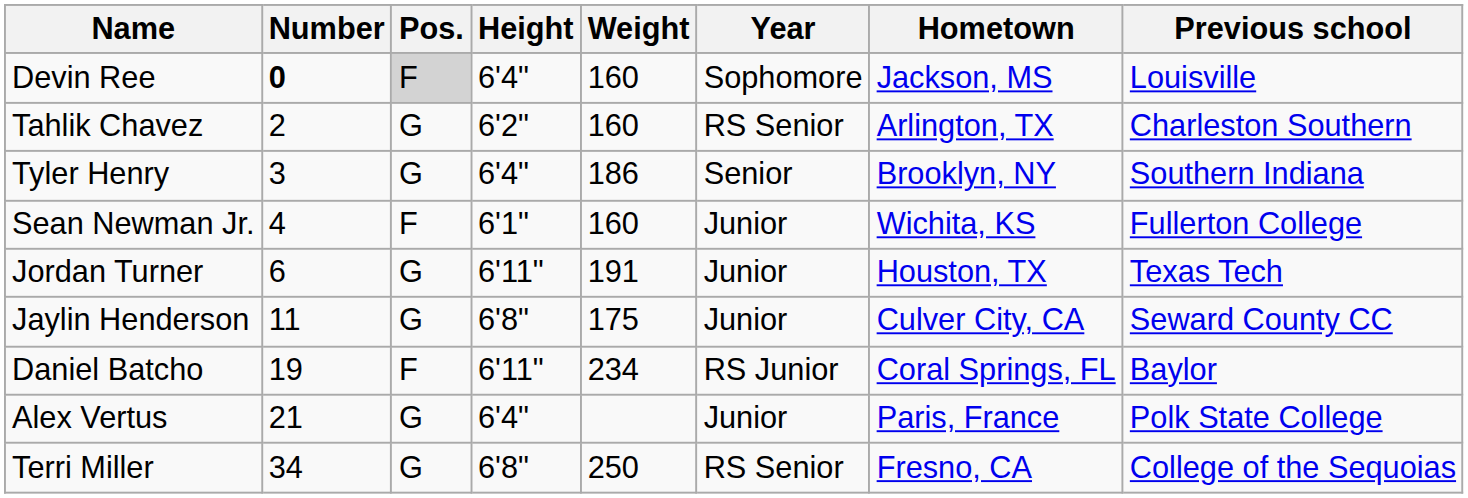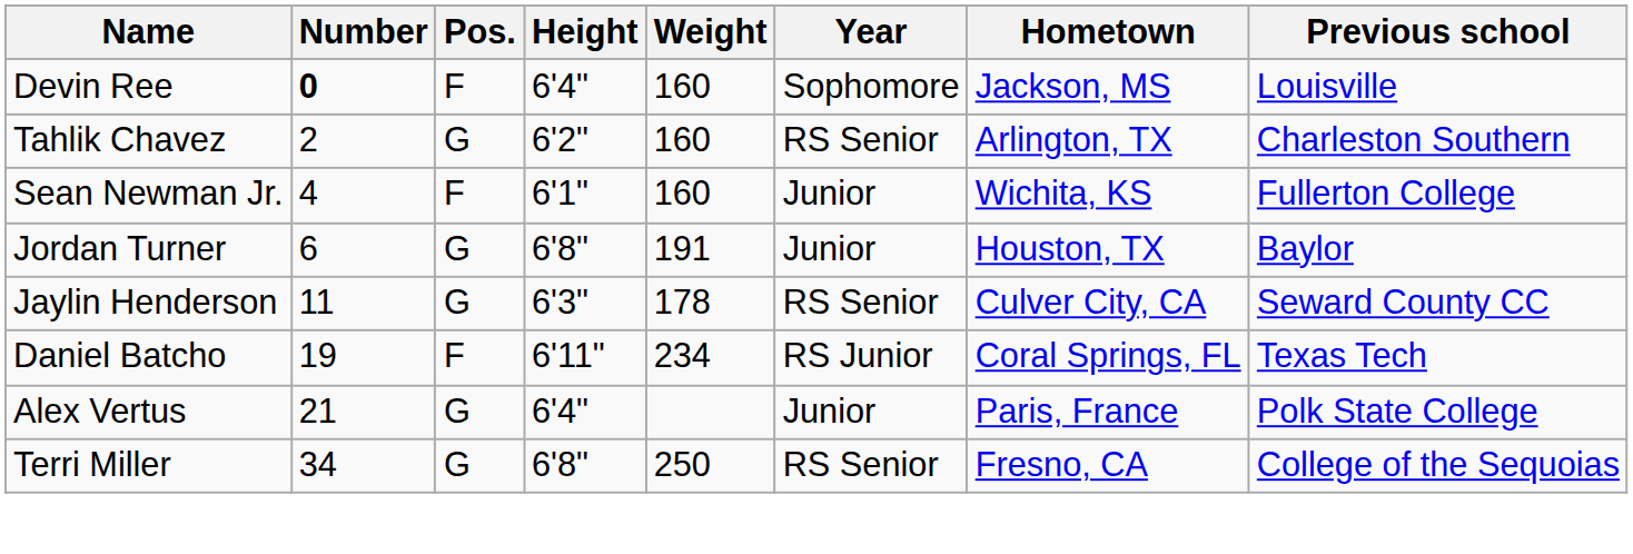Devin Ree | Pos.: lightgrey background -> no background
- row: Tyler Henry | 3 | G | 6'4" | 186 | Senior | Brooklyn, NY | Southern Indiana
Jordan Turner | Height: 6'11" -> 6'8"
Jordan Turner | Previous school: Texas Tech -> Baylor
Jaylin Henderson | Height: 6'8" -> 6'3"
Jaylin Henderson | Weight: 175 -> 178
Jaylin Henderson | Year: Junior -> RS Senior
Daniel Batcho | Previous school: Baylor -> Texas Tech
